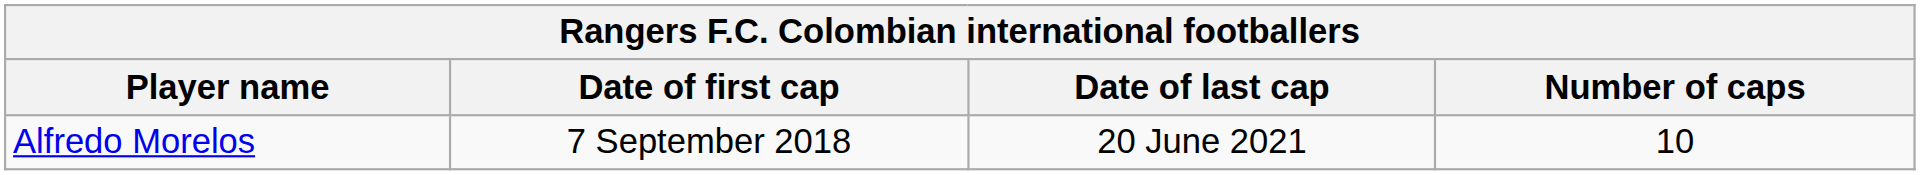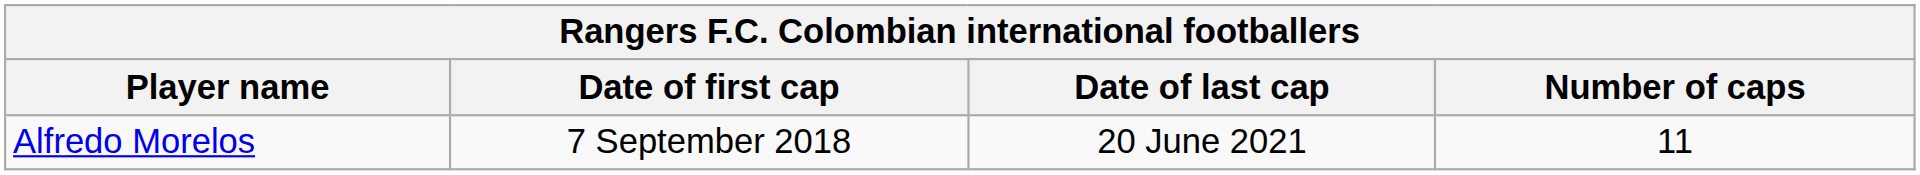Alfredo Morelos | Number of caps: 10 -> 11
